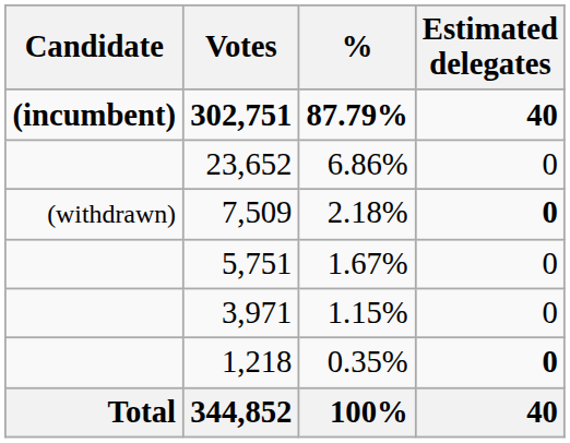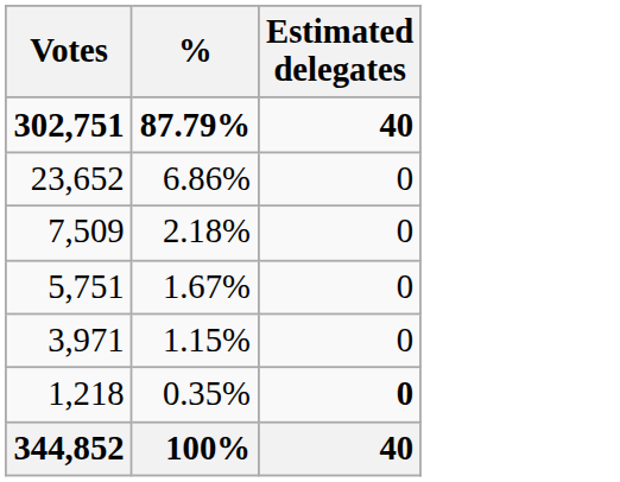- column: Candidate | (incumbent) | (withdrawn) | Total
7,509 | Estimated delegates: bold -> normal
